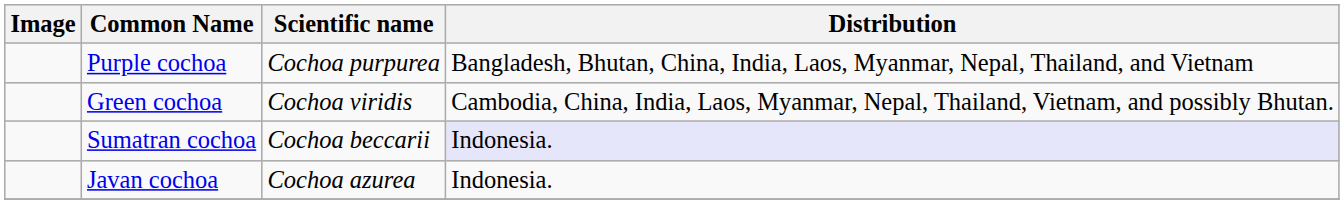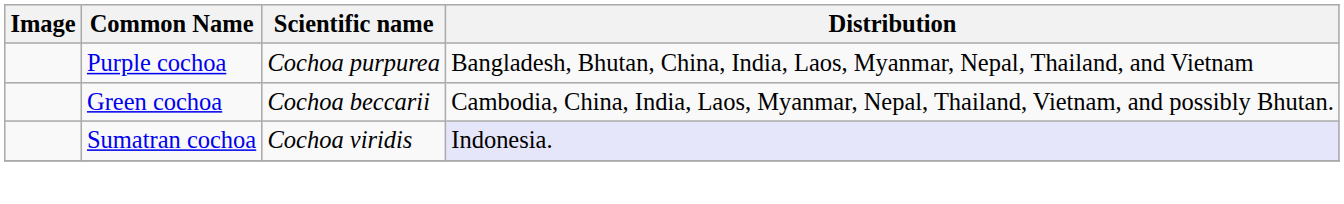Green cochoa | Scientific name: Cochoa viridis -> Cochoa beccarii
Sumatran cochoa | Scientific name: Cochoa beccarii -> Cochoa viridis
- row: Javan cochoa | Cochoa azurea | Indonesia.
